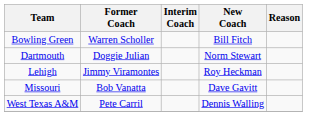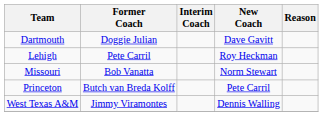- row: Bowling Green | Warren Scholler | Bill Fitch
Dartmouth | New Coach: Norm Stewart -> Dave Gavitt
Lehigh | Former Coach: Jimmy Viramontes -> Pete Carril
Missouri | New Coach: Dave Gavitt -> Norm Stewart
+ row: Princeton | Butch van Breda Kolff | Pete Carril
West Texas A&M | Former Coach: Pete Carril -> Jimmy Viramontes
